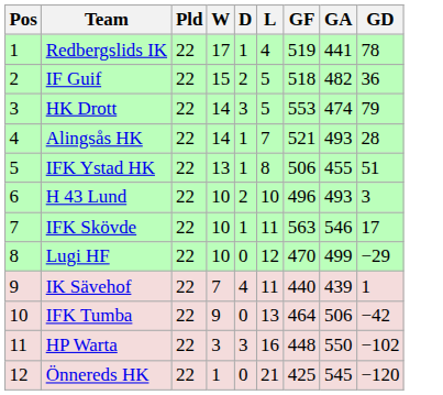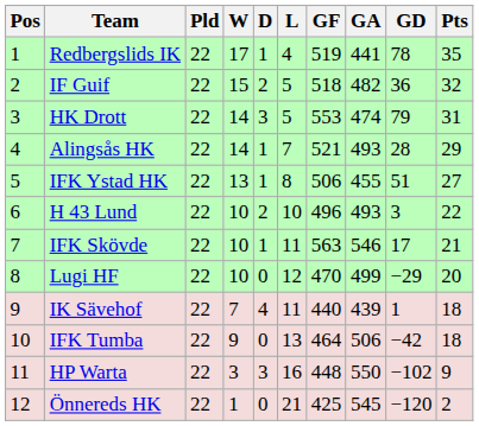+ column: Pts | 35 | 32 | 31 | 29 | 27 | 22 | 21 | 20 | 18 | 18 | 9 | 2
